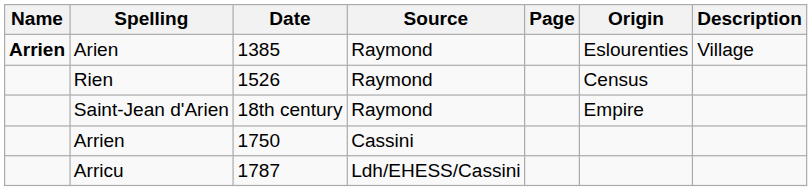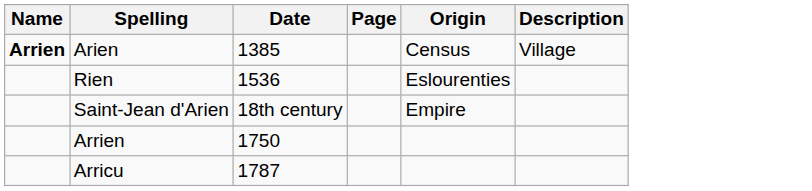- column: Source | Raymond | Raymond | Raymond | Cassini | Ldh/EHESS/Cassini
Arien | Origin: Eslourenties -> Census
Rien | Date: 1526 -> 1536
Rien | Origin: Census -> Eslourenties
